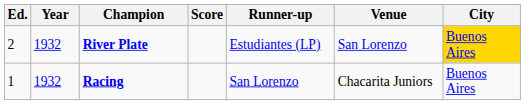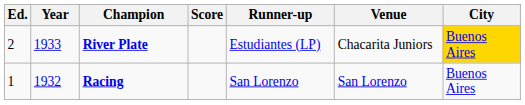River Plate | Year: 1932 -> 1933
River Plate | Venue: San Lorenzo -> Chacarita Juniors
Racing | Venue: Chacarita Juniors -> San Lorenzo
